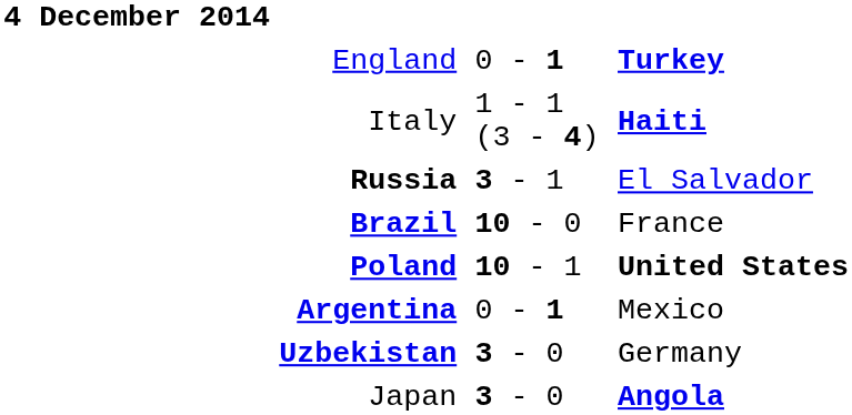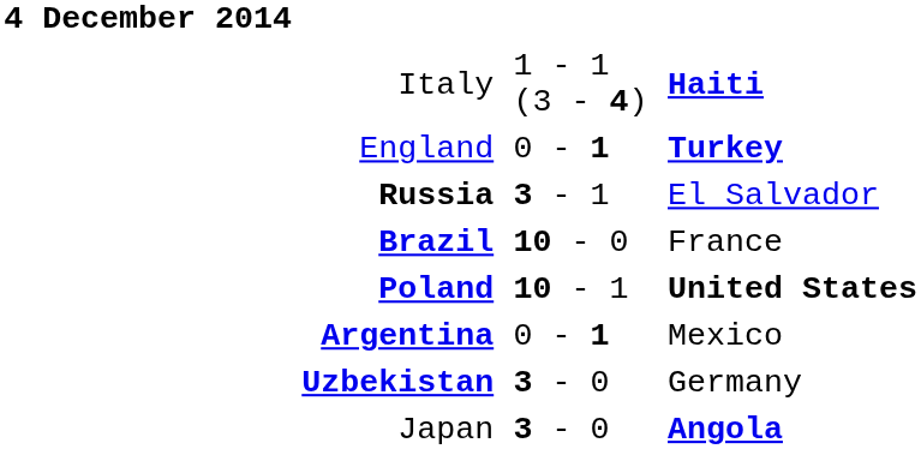rows swapped: Italy <-> England
